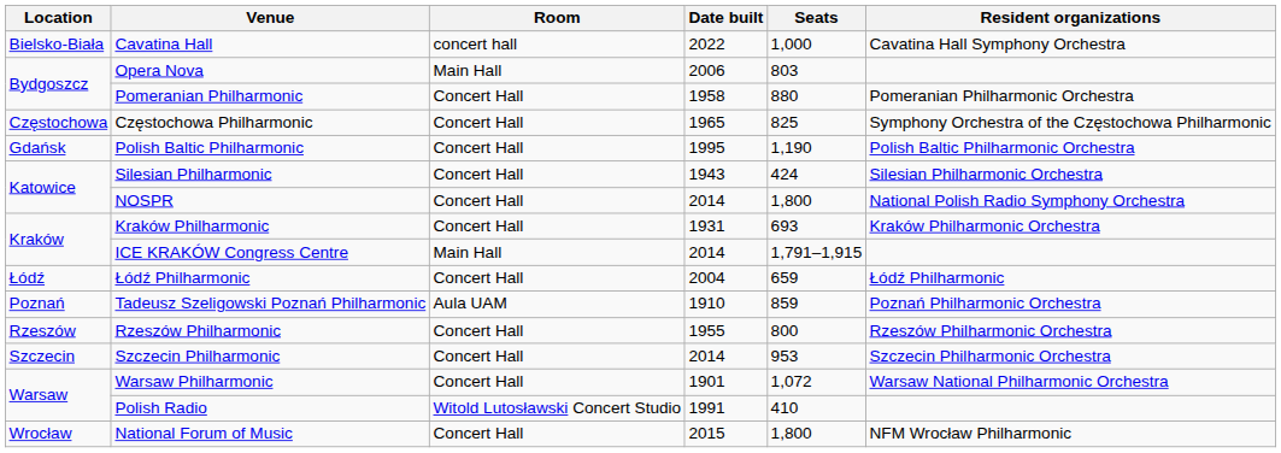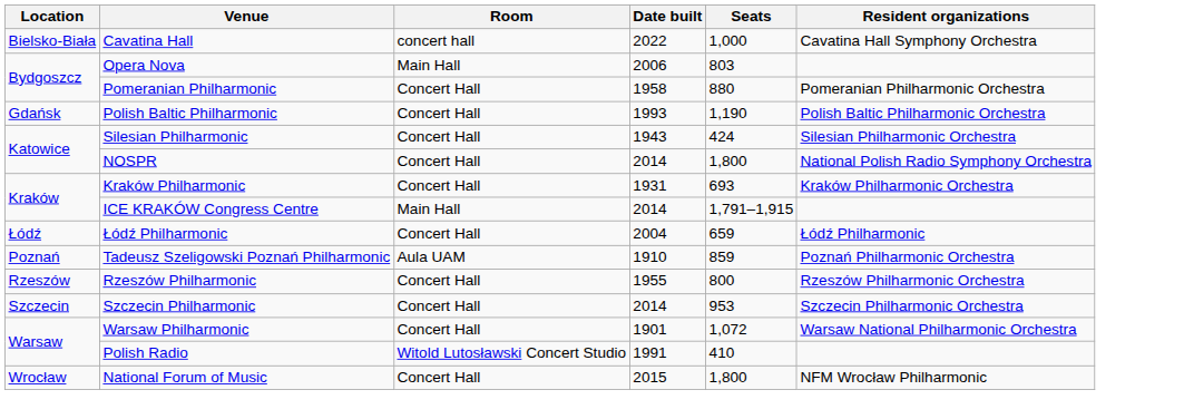- row: Częstochowa | Częstochowa Philharmonic | Concert Hall | 1965 | 825 | Symphony Orchestra of the Częstochowa Philharmonic
Polish Baltic Philharmonic | Date built: 1995 -> 1993
